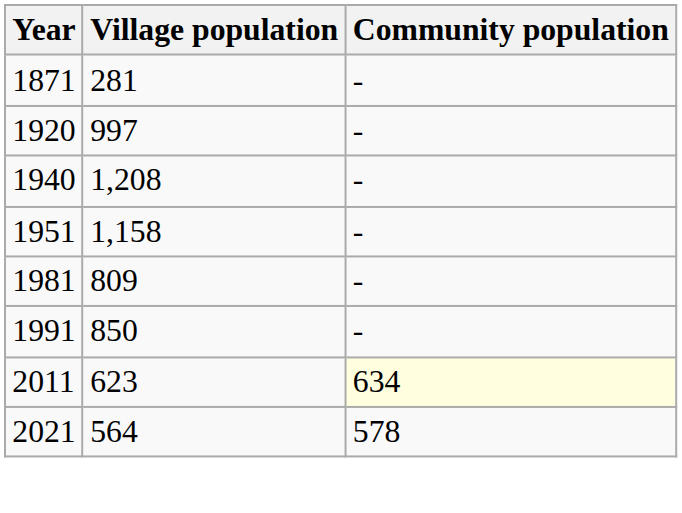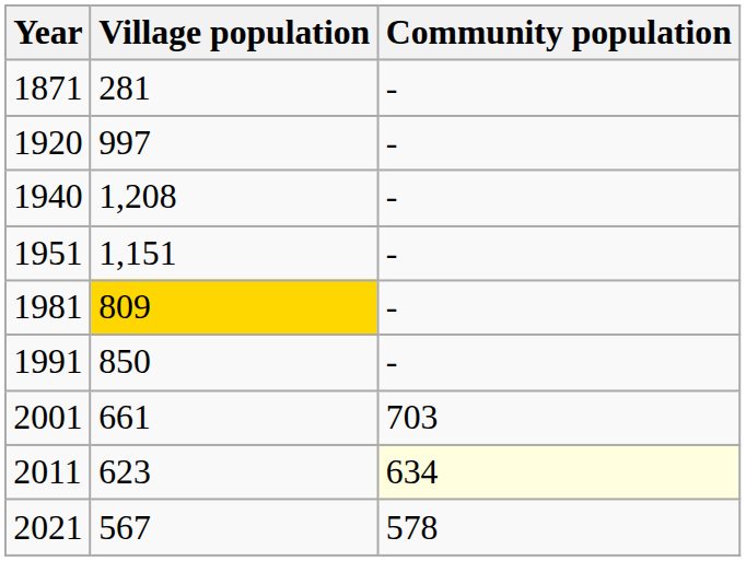1951 | Village population: 1,158 -> 1,151
1981 | Village population: no background -> gold background
+ row: 2001 | 661 | 703
2021 | Village population: 564 -> 567
